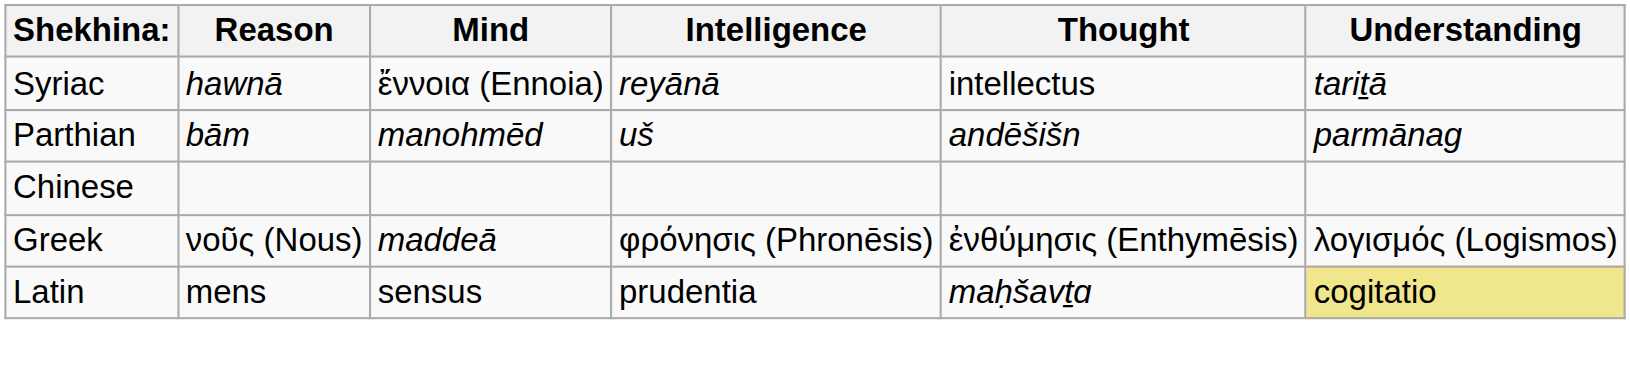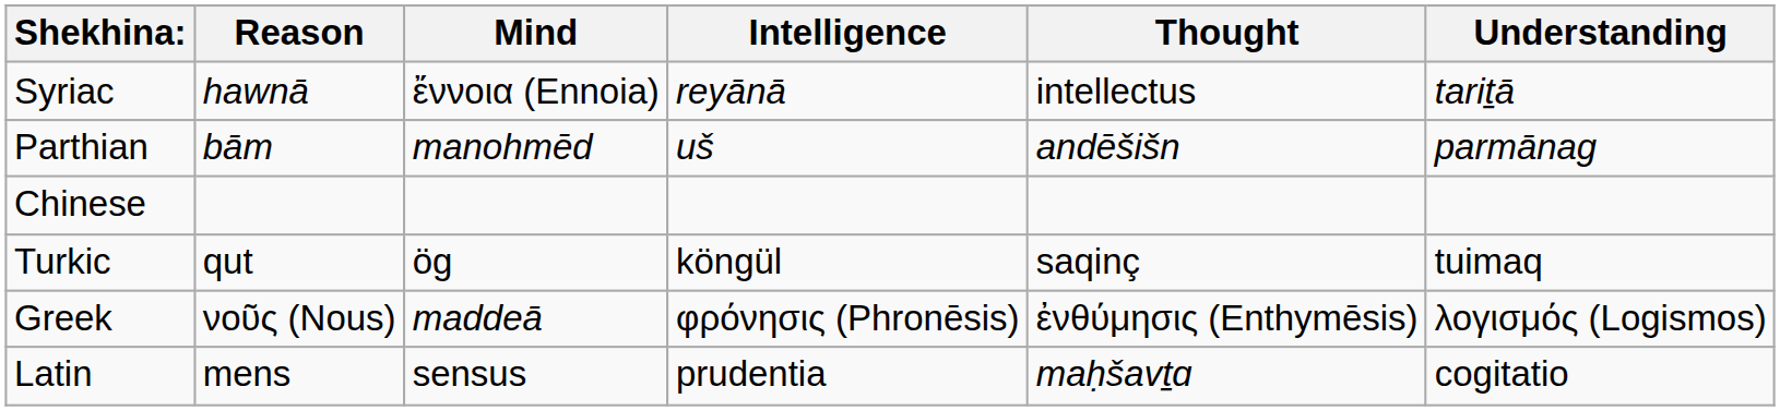+ row: Turkic | qut | ög | köngül | saqinç | tuimaq
Latin | Understanding: khaki background -> no background
